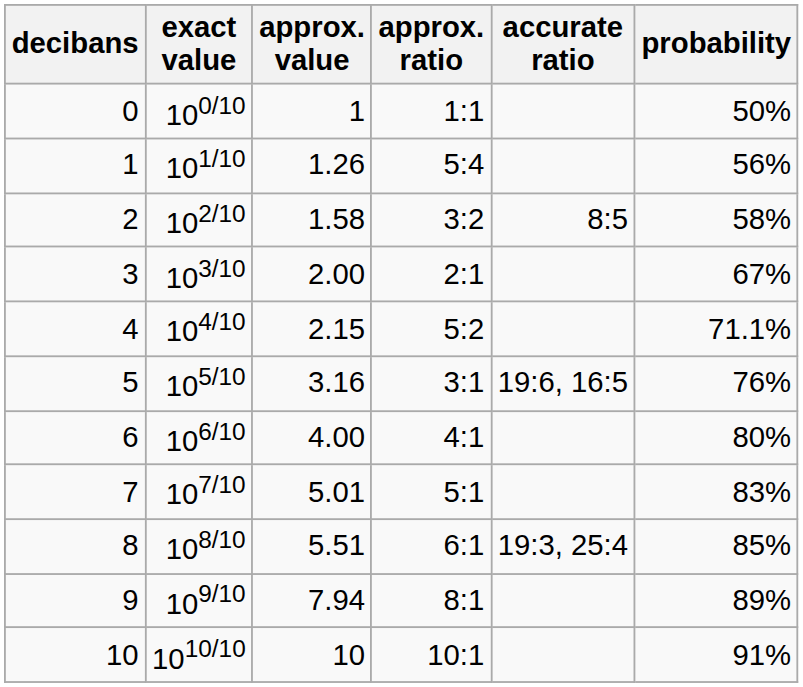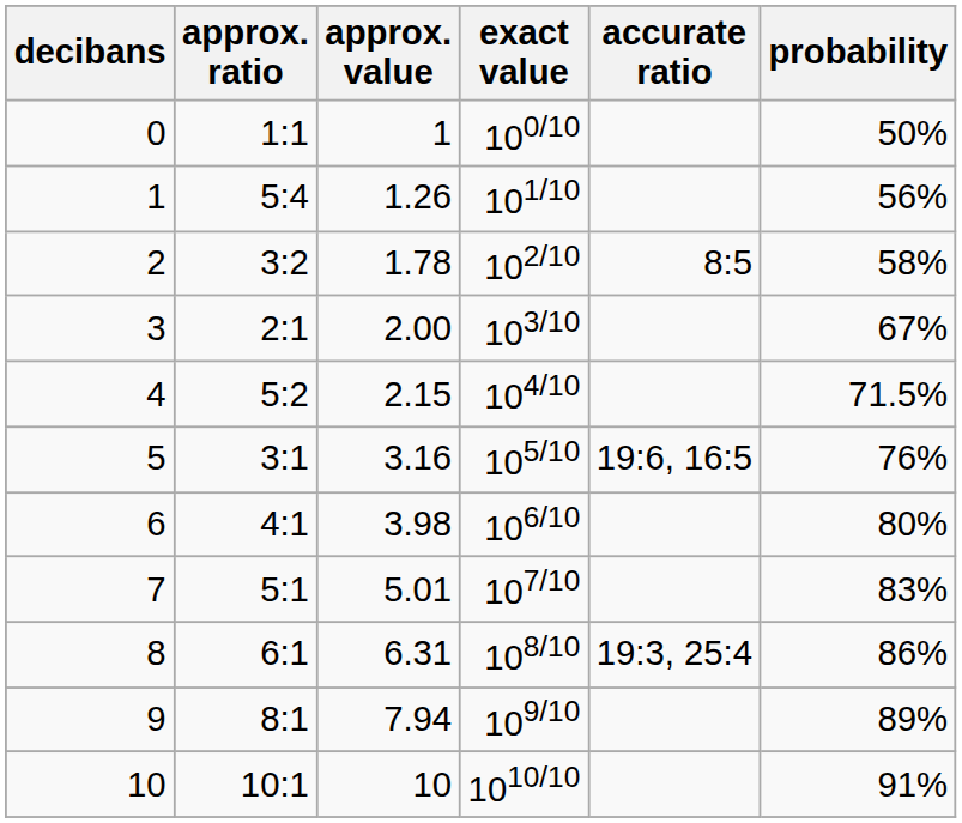columns swapped: exact value <-> approx. ratio
2 | approx. value: 1.58 -> 1.78
4 | probability: 71.1% -> 71.5%
6 | approx. value: 4.00 -> 3.98
8 | approx. value: 5.51 -> 6.31
8 | probability: 85% -> 86%
